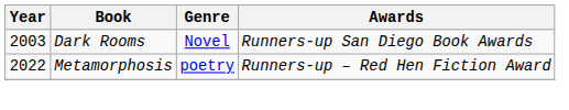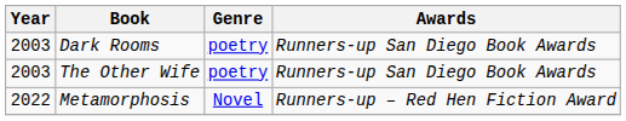Dark Rooms | Genre: Novel -> poetry
+ row: 2003 | The Other Wife | poetry | Runners-up San Diego Book Awards
Metamorphosis | Genre: poetry -> Novel
